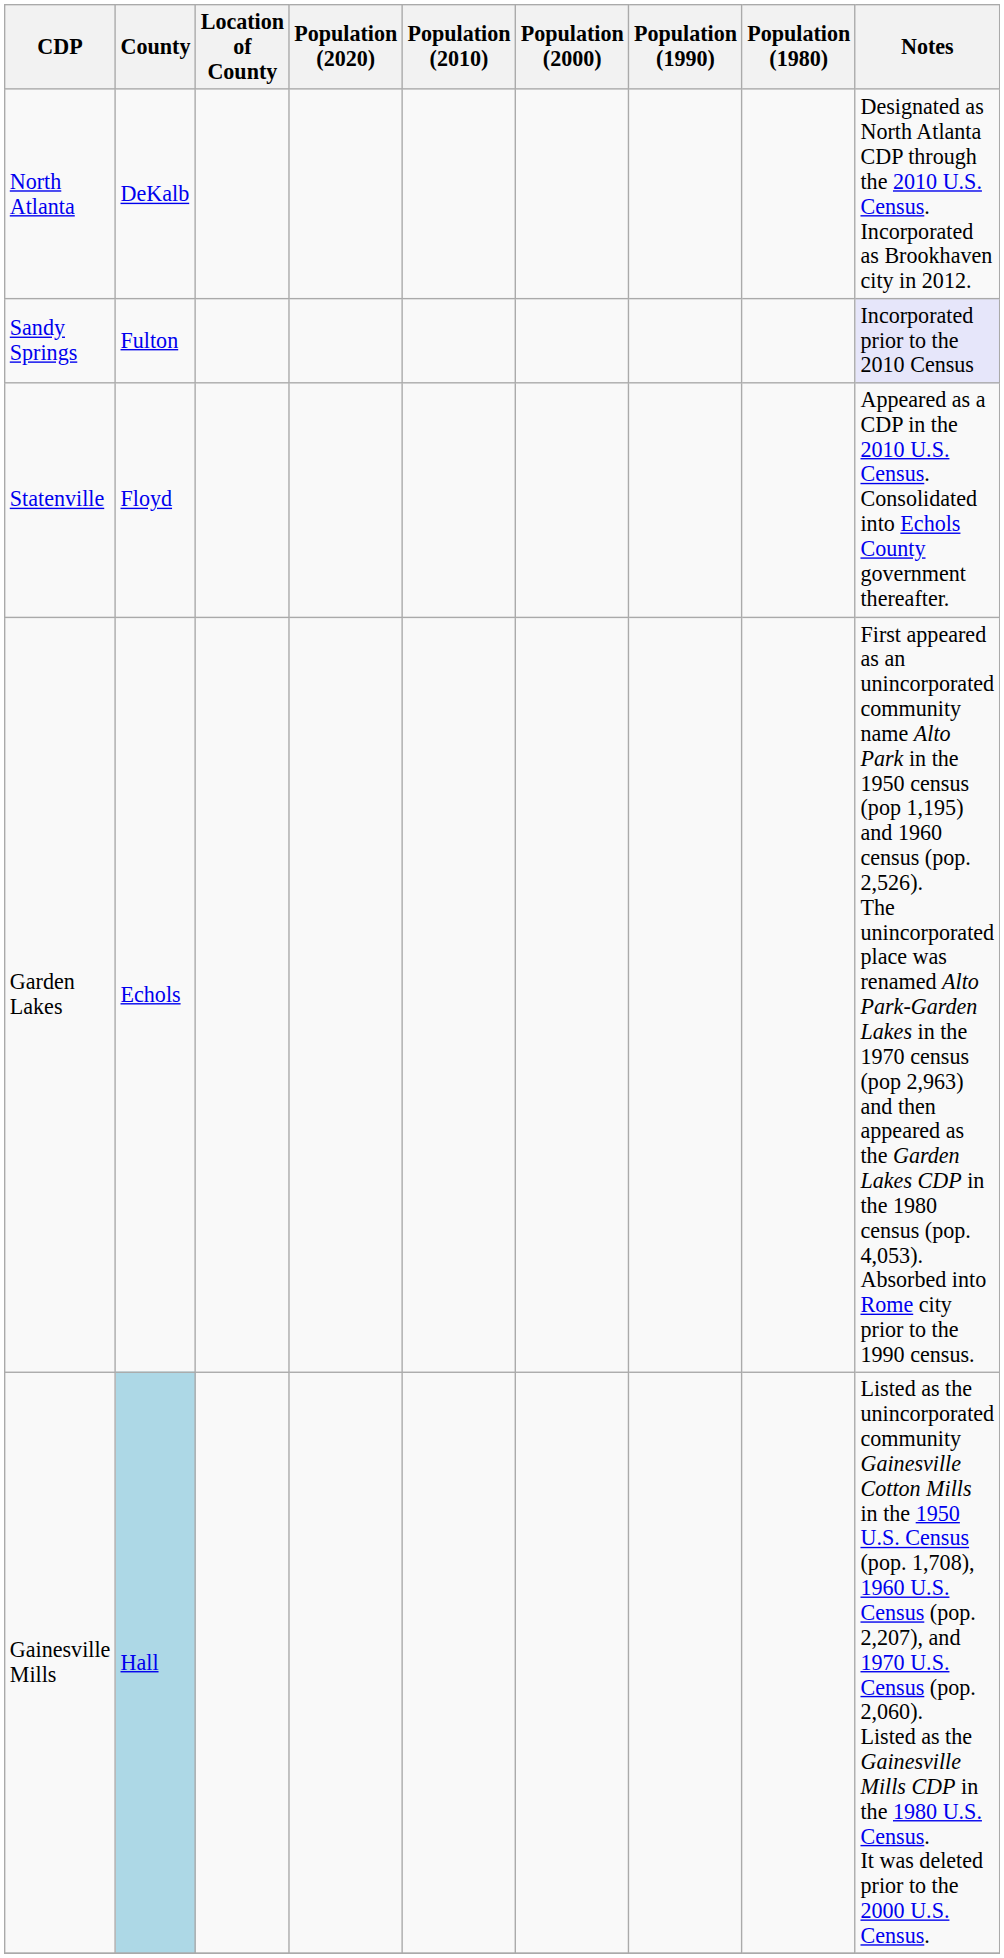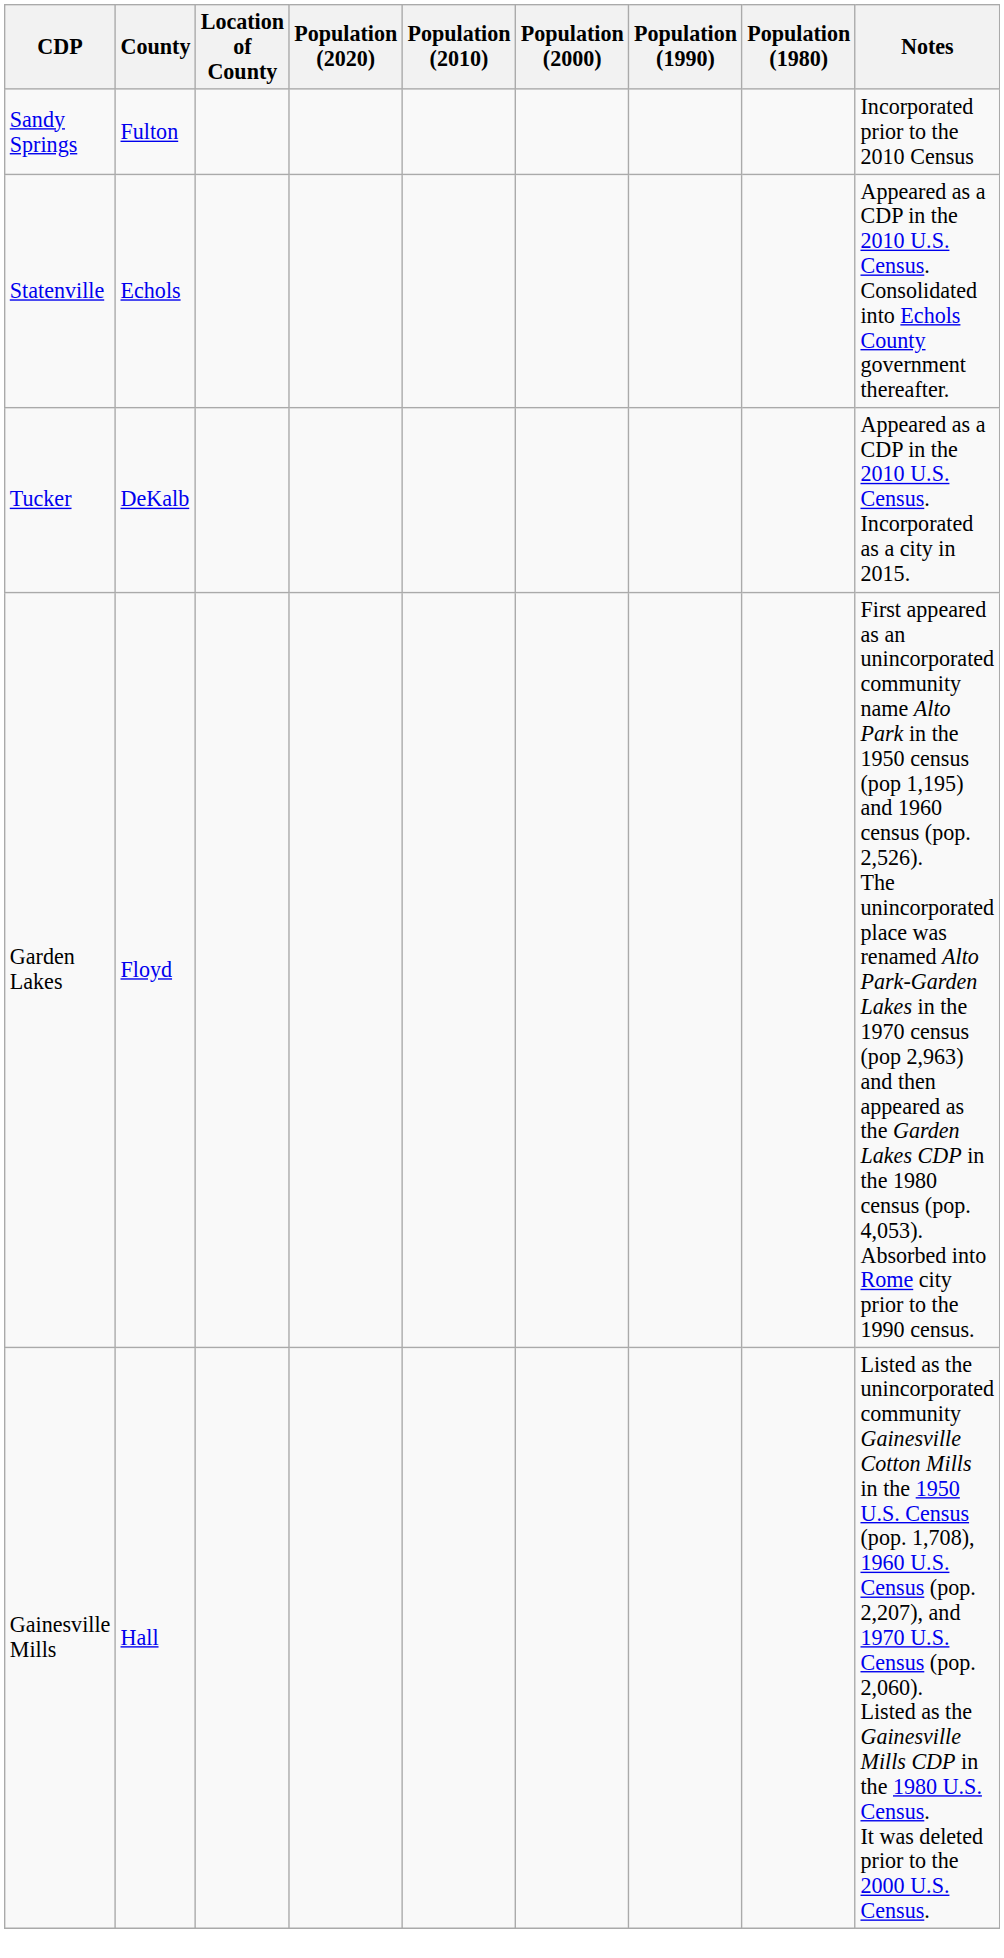- row: North Atlanta | DeKalb | Designated as North Atlanta CDP through the 2010 U.S. Census. Incorporated as Brookhaven city in 2012.
Sandy Springs | Notes: lavender background -> no background
Statenville | County: Floyd -> Echols
+ row: Tucker | DeKalb | Appeared as a CDP in the 2010 U.S. Census. Incorporated as a city in 2015.
Garden Lakes | County: Echols -> Floyd
Gainesville Mills | County: lightblue background -> no background
